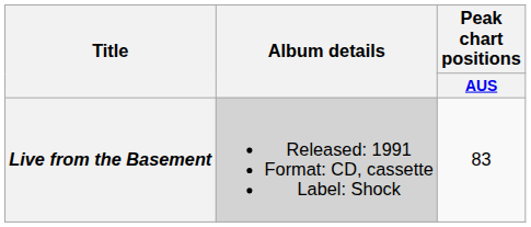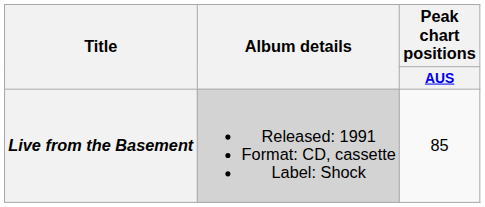Live from the Basement | Peak chart positions / AUS: 83 -> 85
